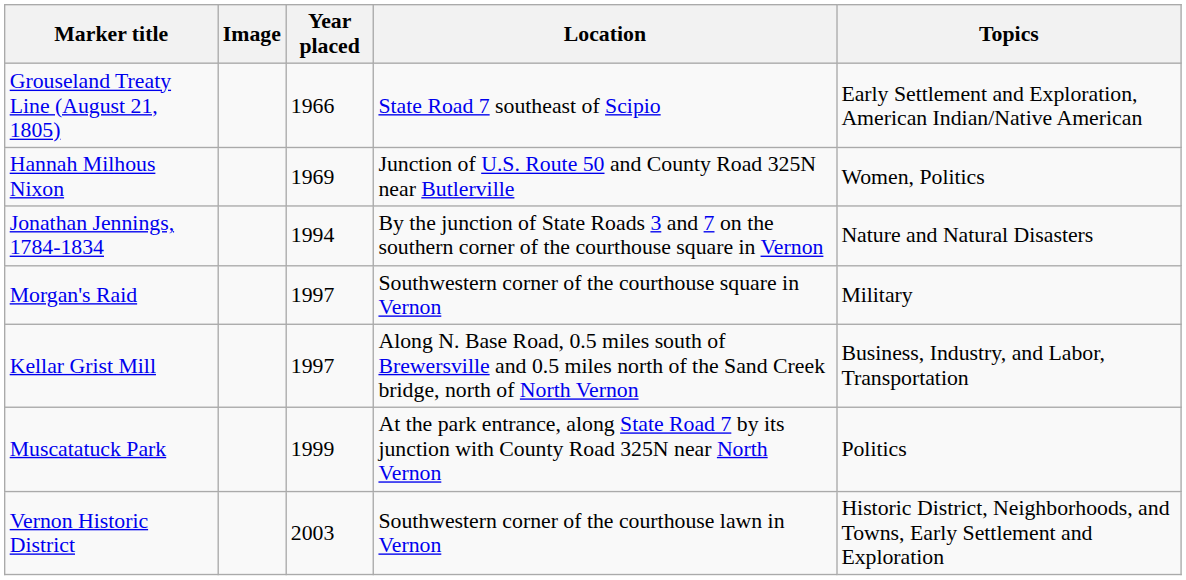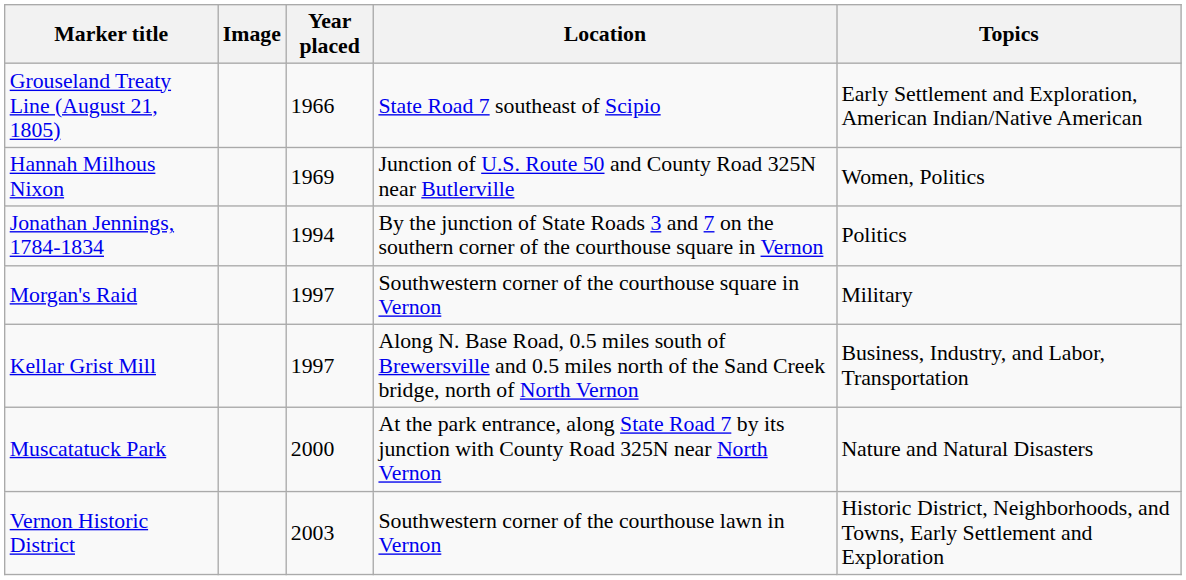Jonathan Jennings, 1784-1834 | Topics: Nature and Natural Disasters -> Politics
Muscatatuck Park | Year placed: 1999 -> 2000
Muscatatuck Park | Topics: Politics -> Nature and Natural Disasters
